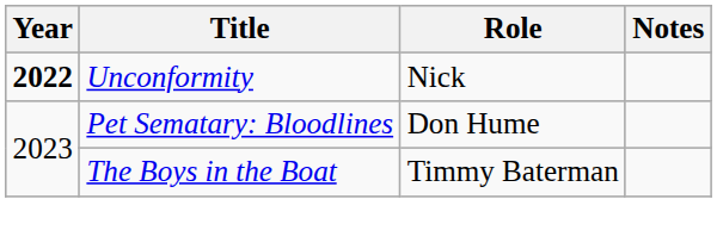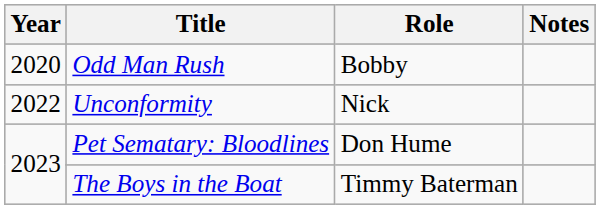+ row: 2020 | Odd Man Rush | Bobby
Unconformity | Year: bold -> normal
